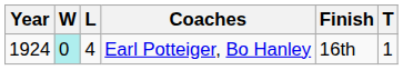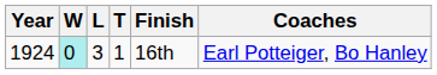columns swapped: T <-> Coaches
1924 | L: 4 -> 3
